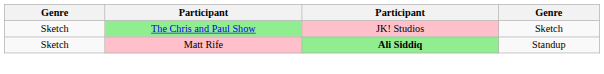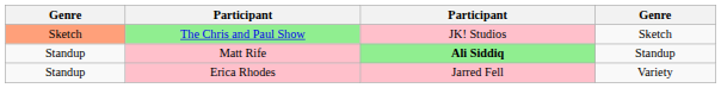The Chris and Paul Show | column 1: no background -> lightsalmon background
Matt Rife | column 1: Sketch -> Standup
+ row: Standup | Erica Rhodes | Jarred Fell | Variety
